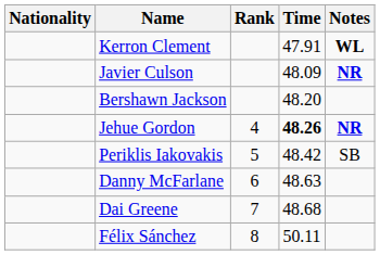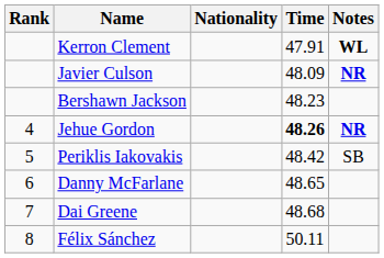columns swapped: Rank <-> Nationality
Bershawn Jackson | Time: 48.20 -> 48.23
Danny McFarlane | Time: 48.63 -> 48.65
